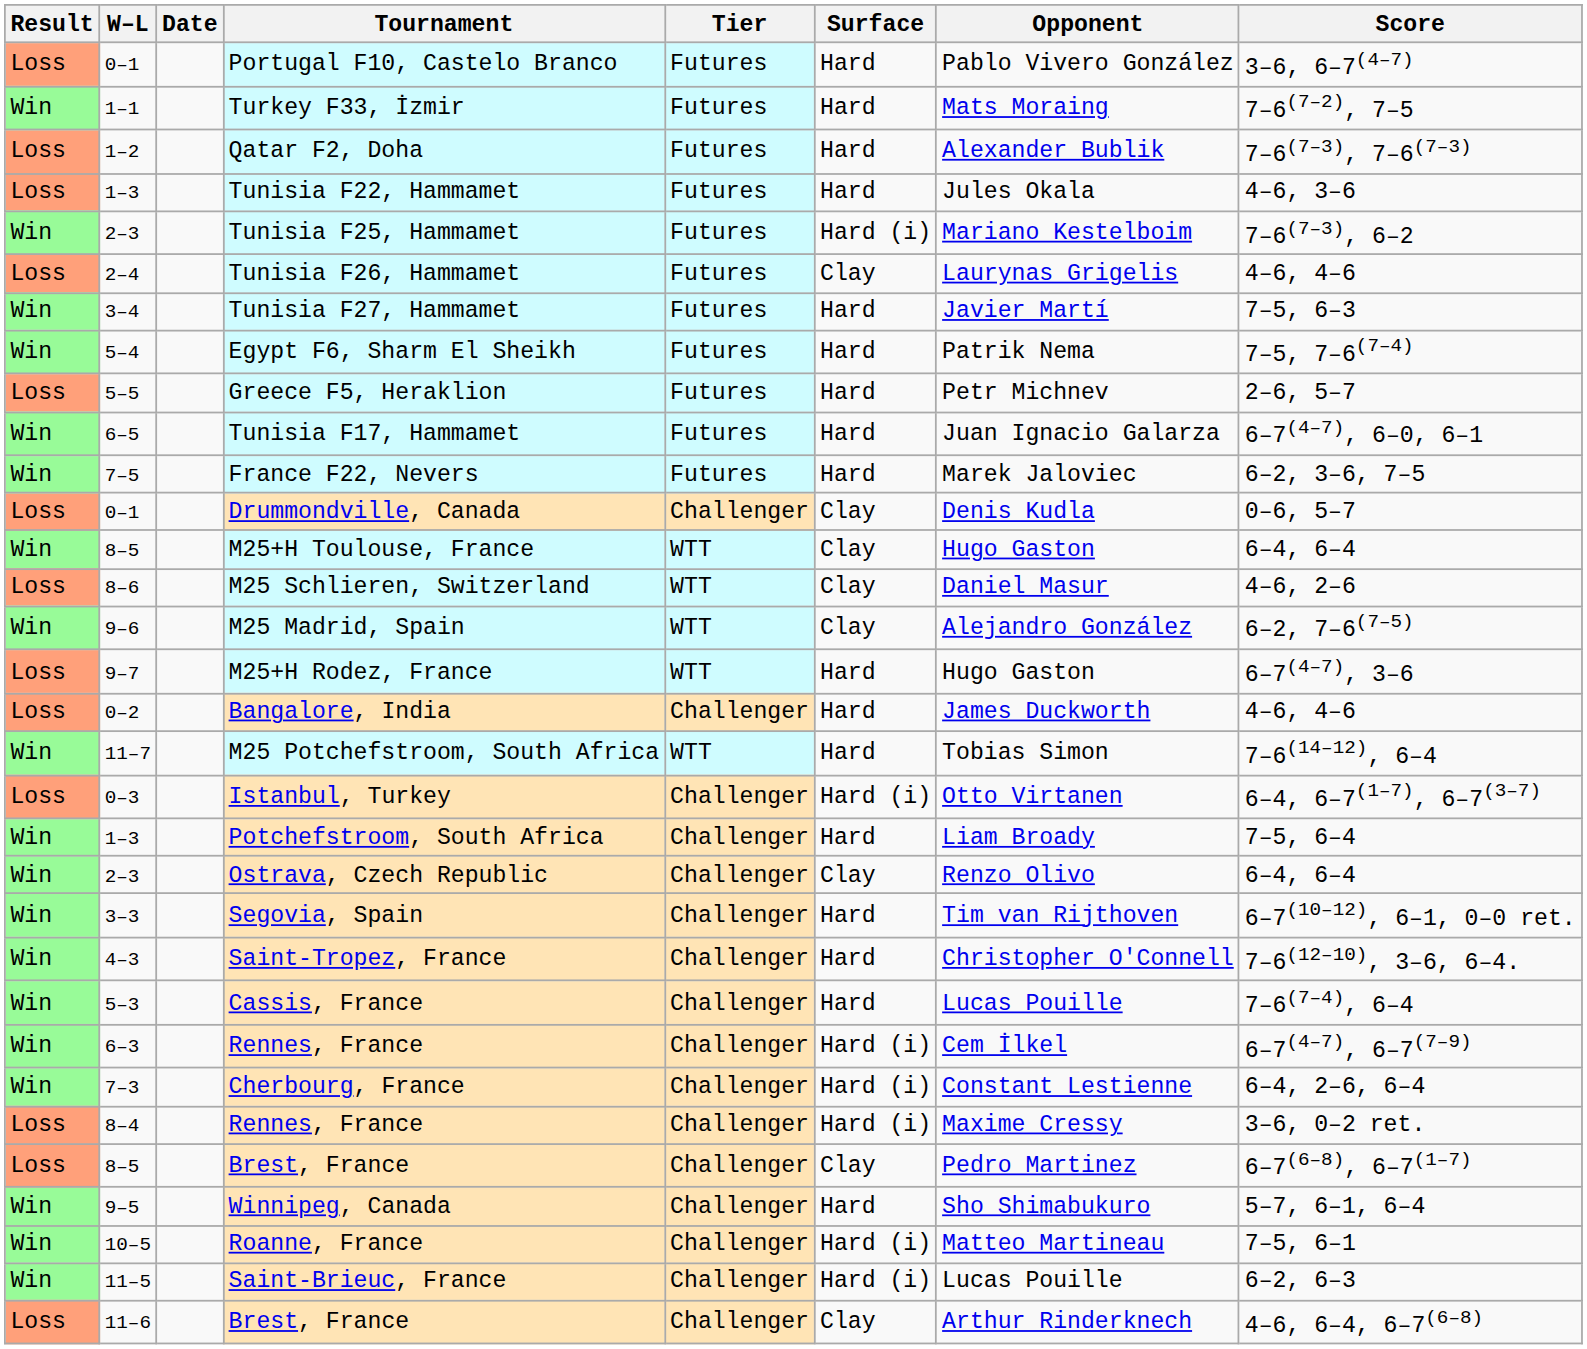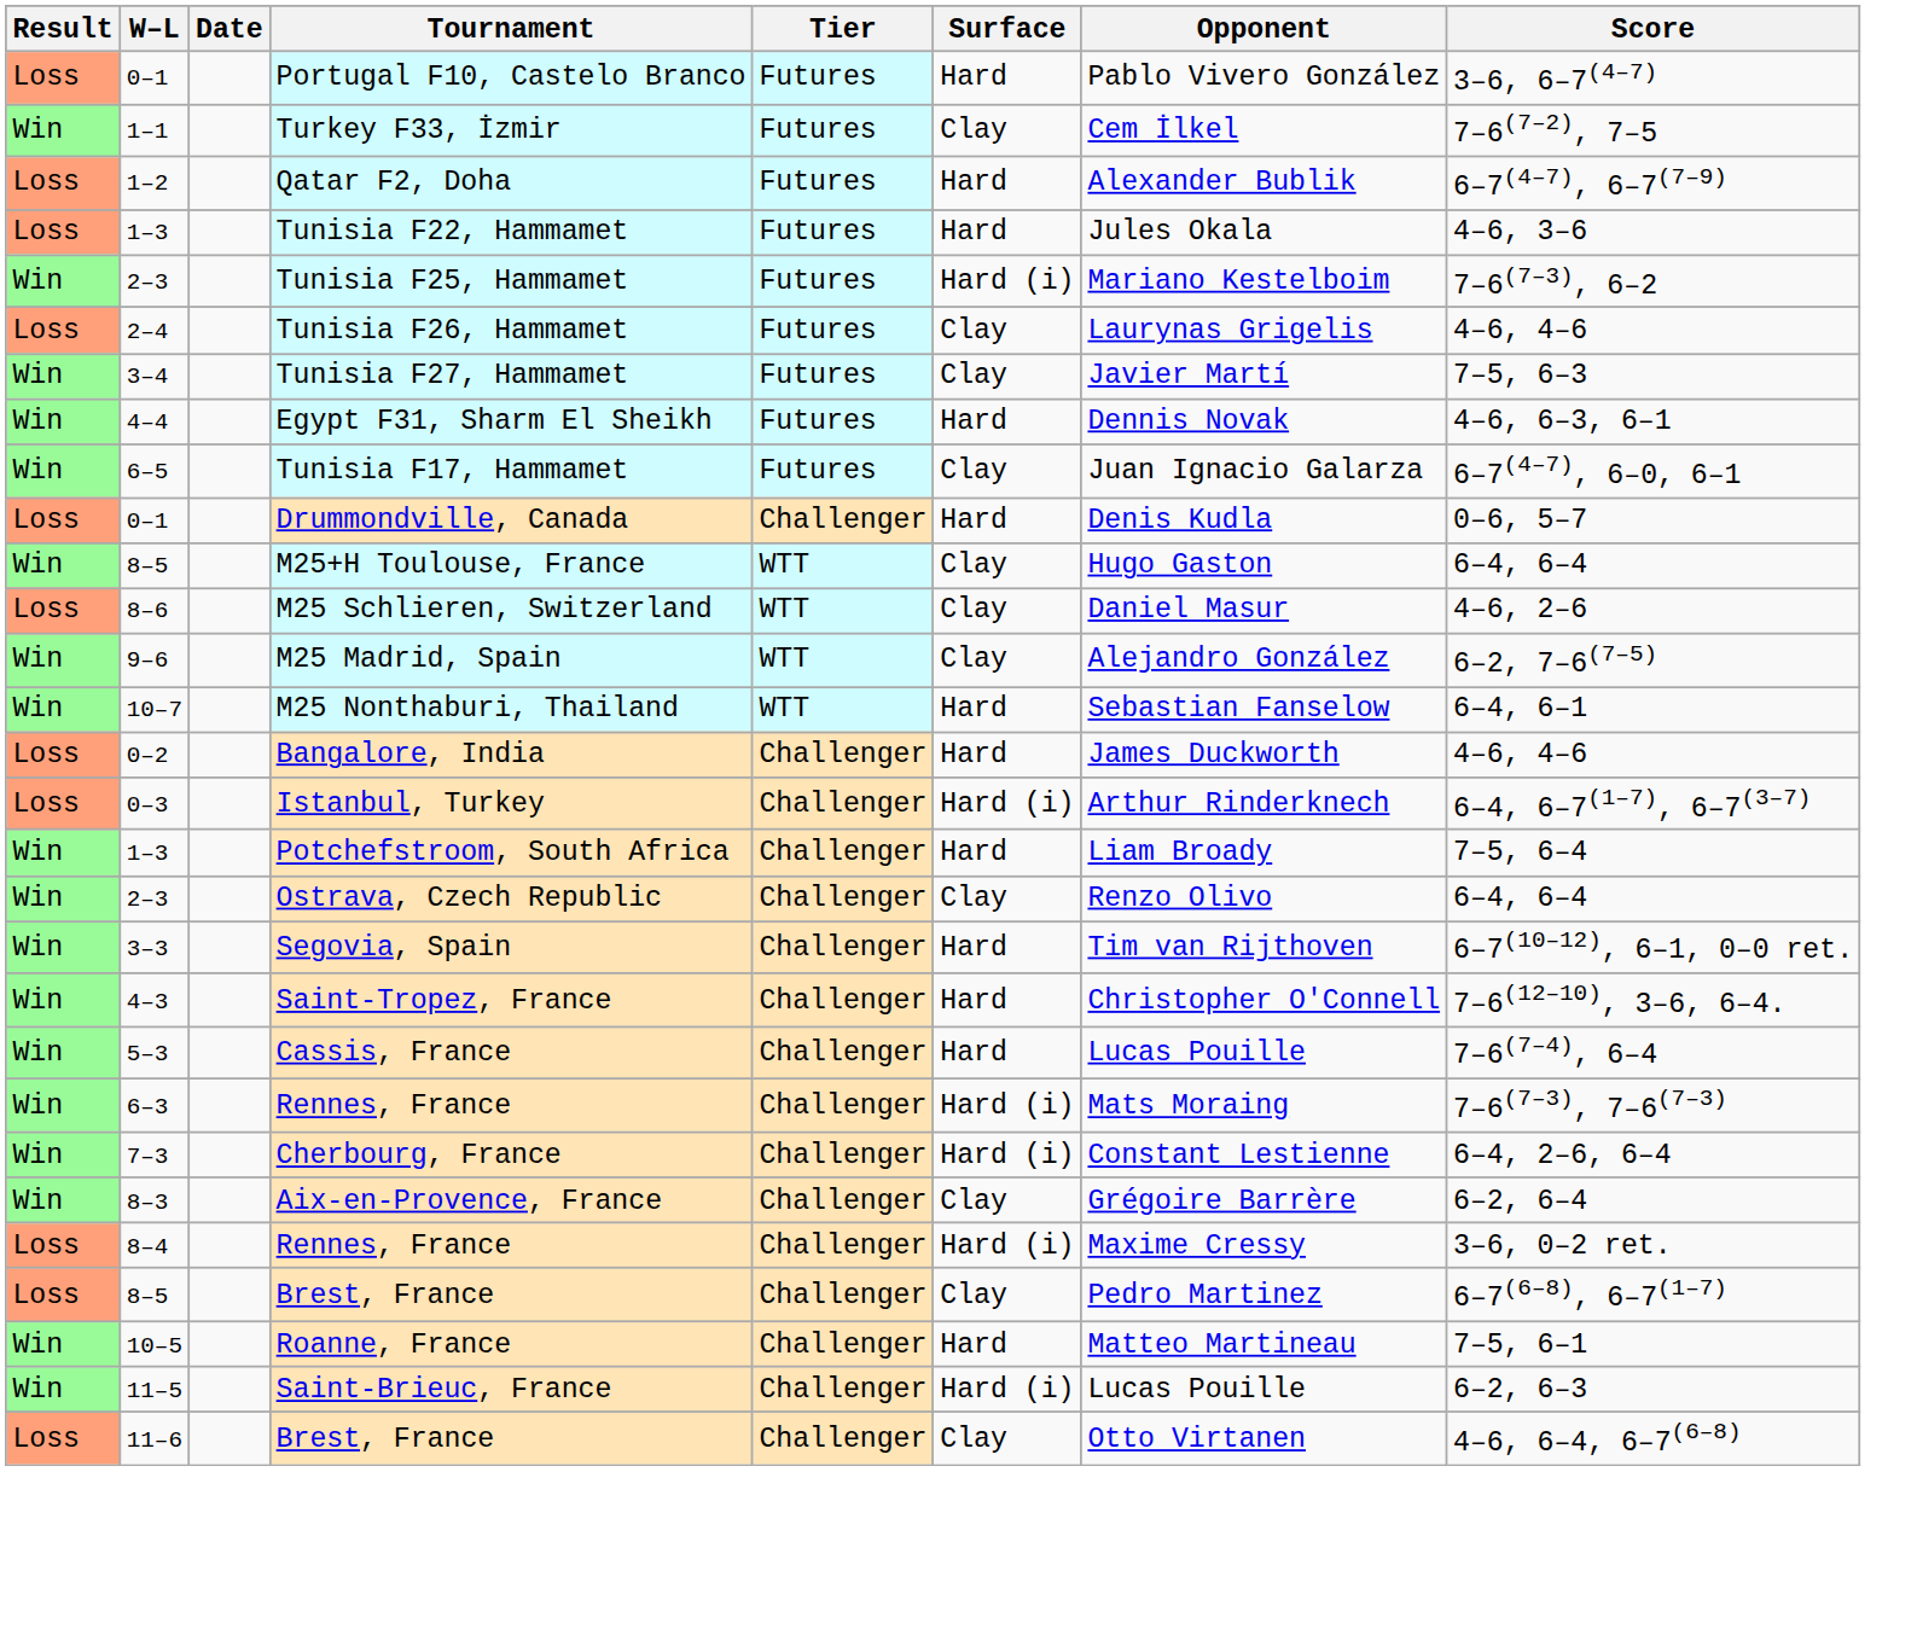Turkey F33, İzmir | Surface: Hard -> Clay
Turkey F33, İzmir | Opponent: Mats Moraing -> Cem İlkel
Qatar F2, Doha | Score: 7–6(7–3), 7–6(7–3) -> 6–7(4–7), 6–7(7–9)
Tunisia F27, Hammamet | Surface: Hard -> Clay
+ row: Win | 4–4 | Egypt F31, Sharm El Sheikh | Futures | Hard | Dennis Novak | 4–6, 6–3, 6–1
- row: Win | 5–4 | Egypt F6, Sharm El Sheikh | Futures | Hard | Patrik Nema | 7–5, 7–6(7–4)
- row: Loss | 5–5 | Greece F5, Heraklion | Futures | Hard | Petr Michnev | 2–6, 5–7
Tunisia F17, Hammamet | Surface: Hard -> Clay
- row: Win | 7–5 | France F22, Nevers | Futures | Hard | Marek Jaloviec | 6–2, 3–6, 7–5
Drummondville, Canada | Surface: Clay -> Hard
- row: Loss | 9–7 | M25+H Rodez, France | WTT | Hard | Hugo Gaston | 6–7(4–7), 3–6
+ row: Win | 10–7 | M25 Nonthaburi, Thailand | WTT | Hard | Sebastian Fanselow | 6–4, 6–1
- row: Win | 11–7 | M25 Potchefstroom, South Africa | WTT | Hard | Tobias Simon | 7–6(14–12), 6–4
Istanbul, Turkey | Opponent: Otto Virtanen -> Arthur Rinderknech
6–3 / Rennes, France | Opponent: Cem İlkel -> Mats Moraing
6–3 / Rennes, France | Score: 6–7(4–7), 6–7(7–9) -> 7–6(7–3), 7–6(7–3)
+ row: Win | 8–3 | Aix-en-Provence, France | Challenger | Clay | Grégoire Barrère | 6–2, 6–4
- row: Win | 9–5 | Winnipeg, Canada | Challenger | Hard | Sho Shimabukuro | 5–7, 6–1, 6–4
Roanne, France | Surface: Hard (i) -> Hard
11–6 / Brest, France | Opponent: Arthur Rinderknech -> Otto Virtanen
